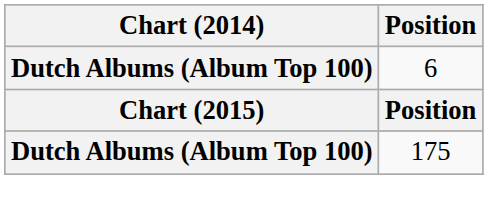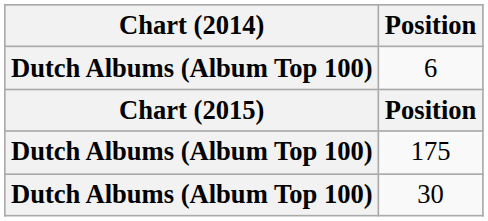+ row: Dutch Albums (Album Top 100) | 30
